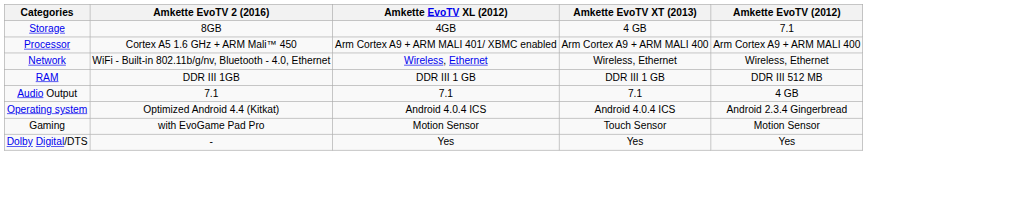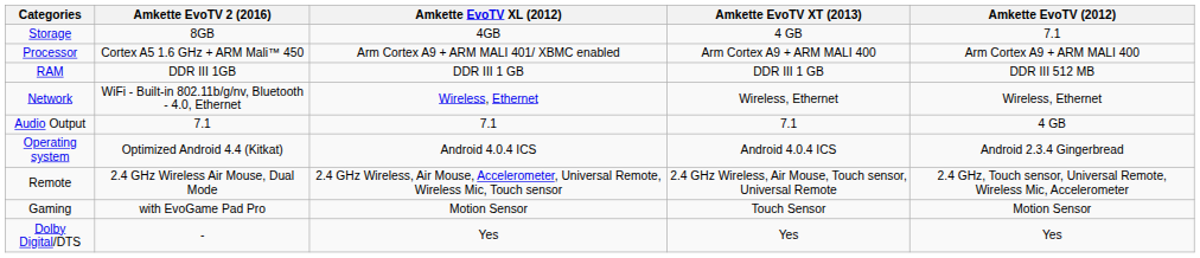rows swapped: RAM <-> Network
+ row: Remote | 2.4 GHz Wireless Air Mouse, Dual Mode | 2.4 GHz Wireless, Air Mouse, Accelerometer, Universal Remote, Wireless Mic, Touch sensor | 2.4 GHz Wireless, Air Mouse, Touch sensor, Universal Remote | 2.4 GHz, Touch sensor, Universal Remote, Wireless Mic, Accelerometer
